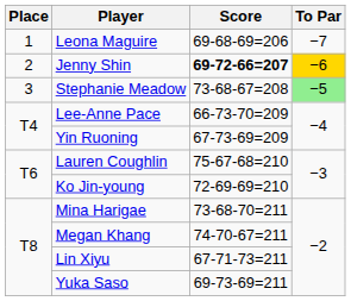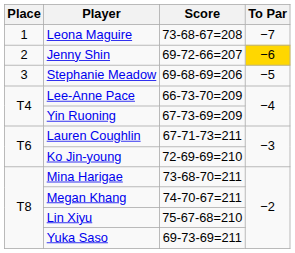Leona Maguire | Score: 69-68-69=206 -> 73-68-67=208
Jenny Shin | Score: bold -> normal
Stephanie Meadow | Score: 73-68-67=208 -> 69-68-69=206
Stephanie Meadow | To Par: lightgreen background -> no background
Lauren Coughlin | Score: 75-67-68=210 -> 67-71-73=211
Lin Xiyu | Score: 67-71-73=211 -> 75-67-68=210
